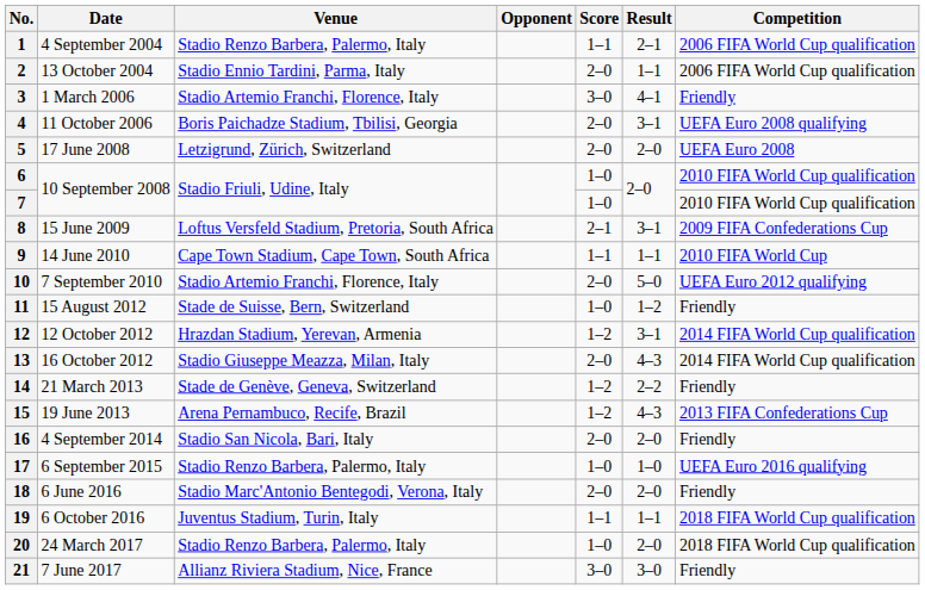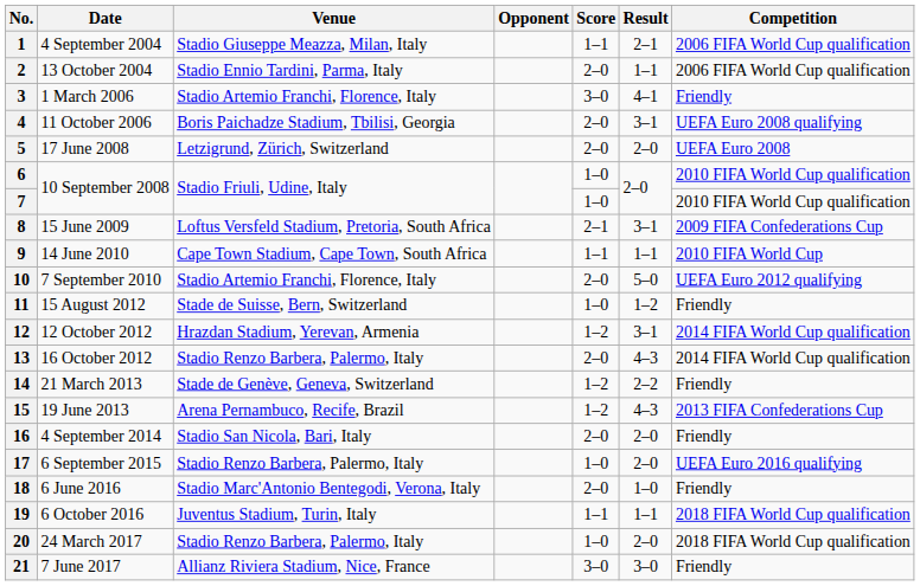1 | Venue: Stadio Renzo Barbera, Palermo, Italy -> Stadio Giuseppe Meazza, Milan, Italy
13 | Venue: Stadio Giuseppe Meazza, Milan, Italy -> Stadio Renzo Barbera, Palermo, Italy
17 | Result: 1–0 -> 2–0
18 | Result: 2–0 -> 1–0
